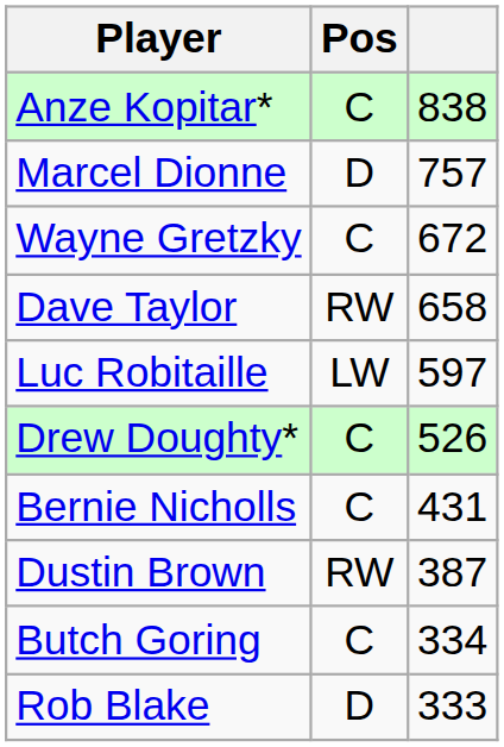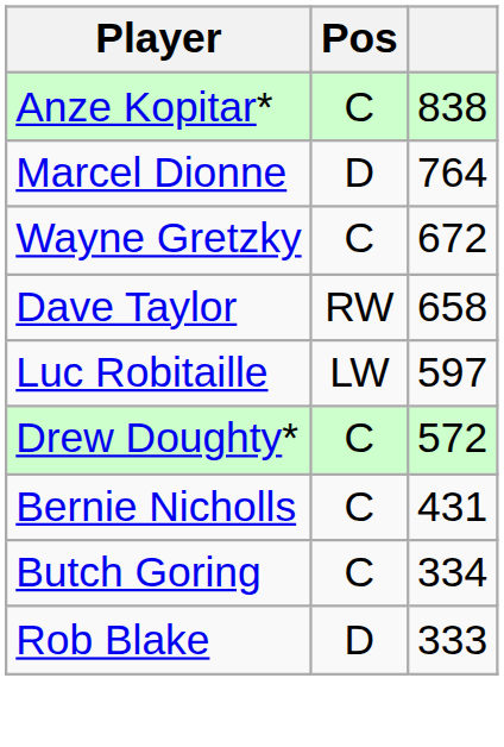Marcel Dionne | column 3: 757 -> 764
Drew Doughty* | column 3: 526 -> 572
- row: Dustin Brown | RW | 387
